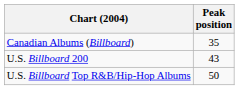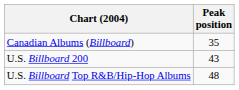U.S. Billboard Top R&B/Hip-Hop Albums | Peak position: 50 -> 48
